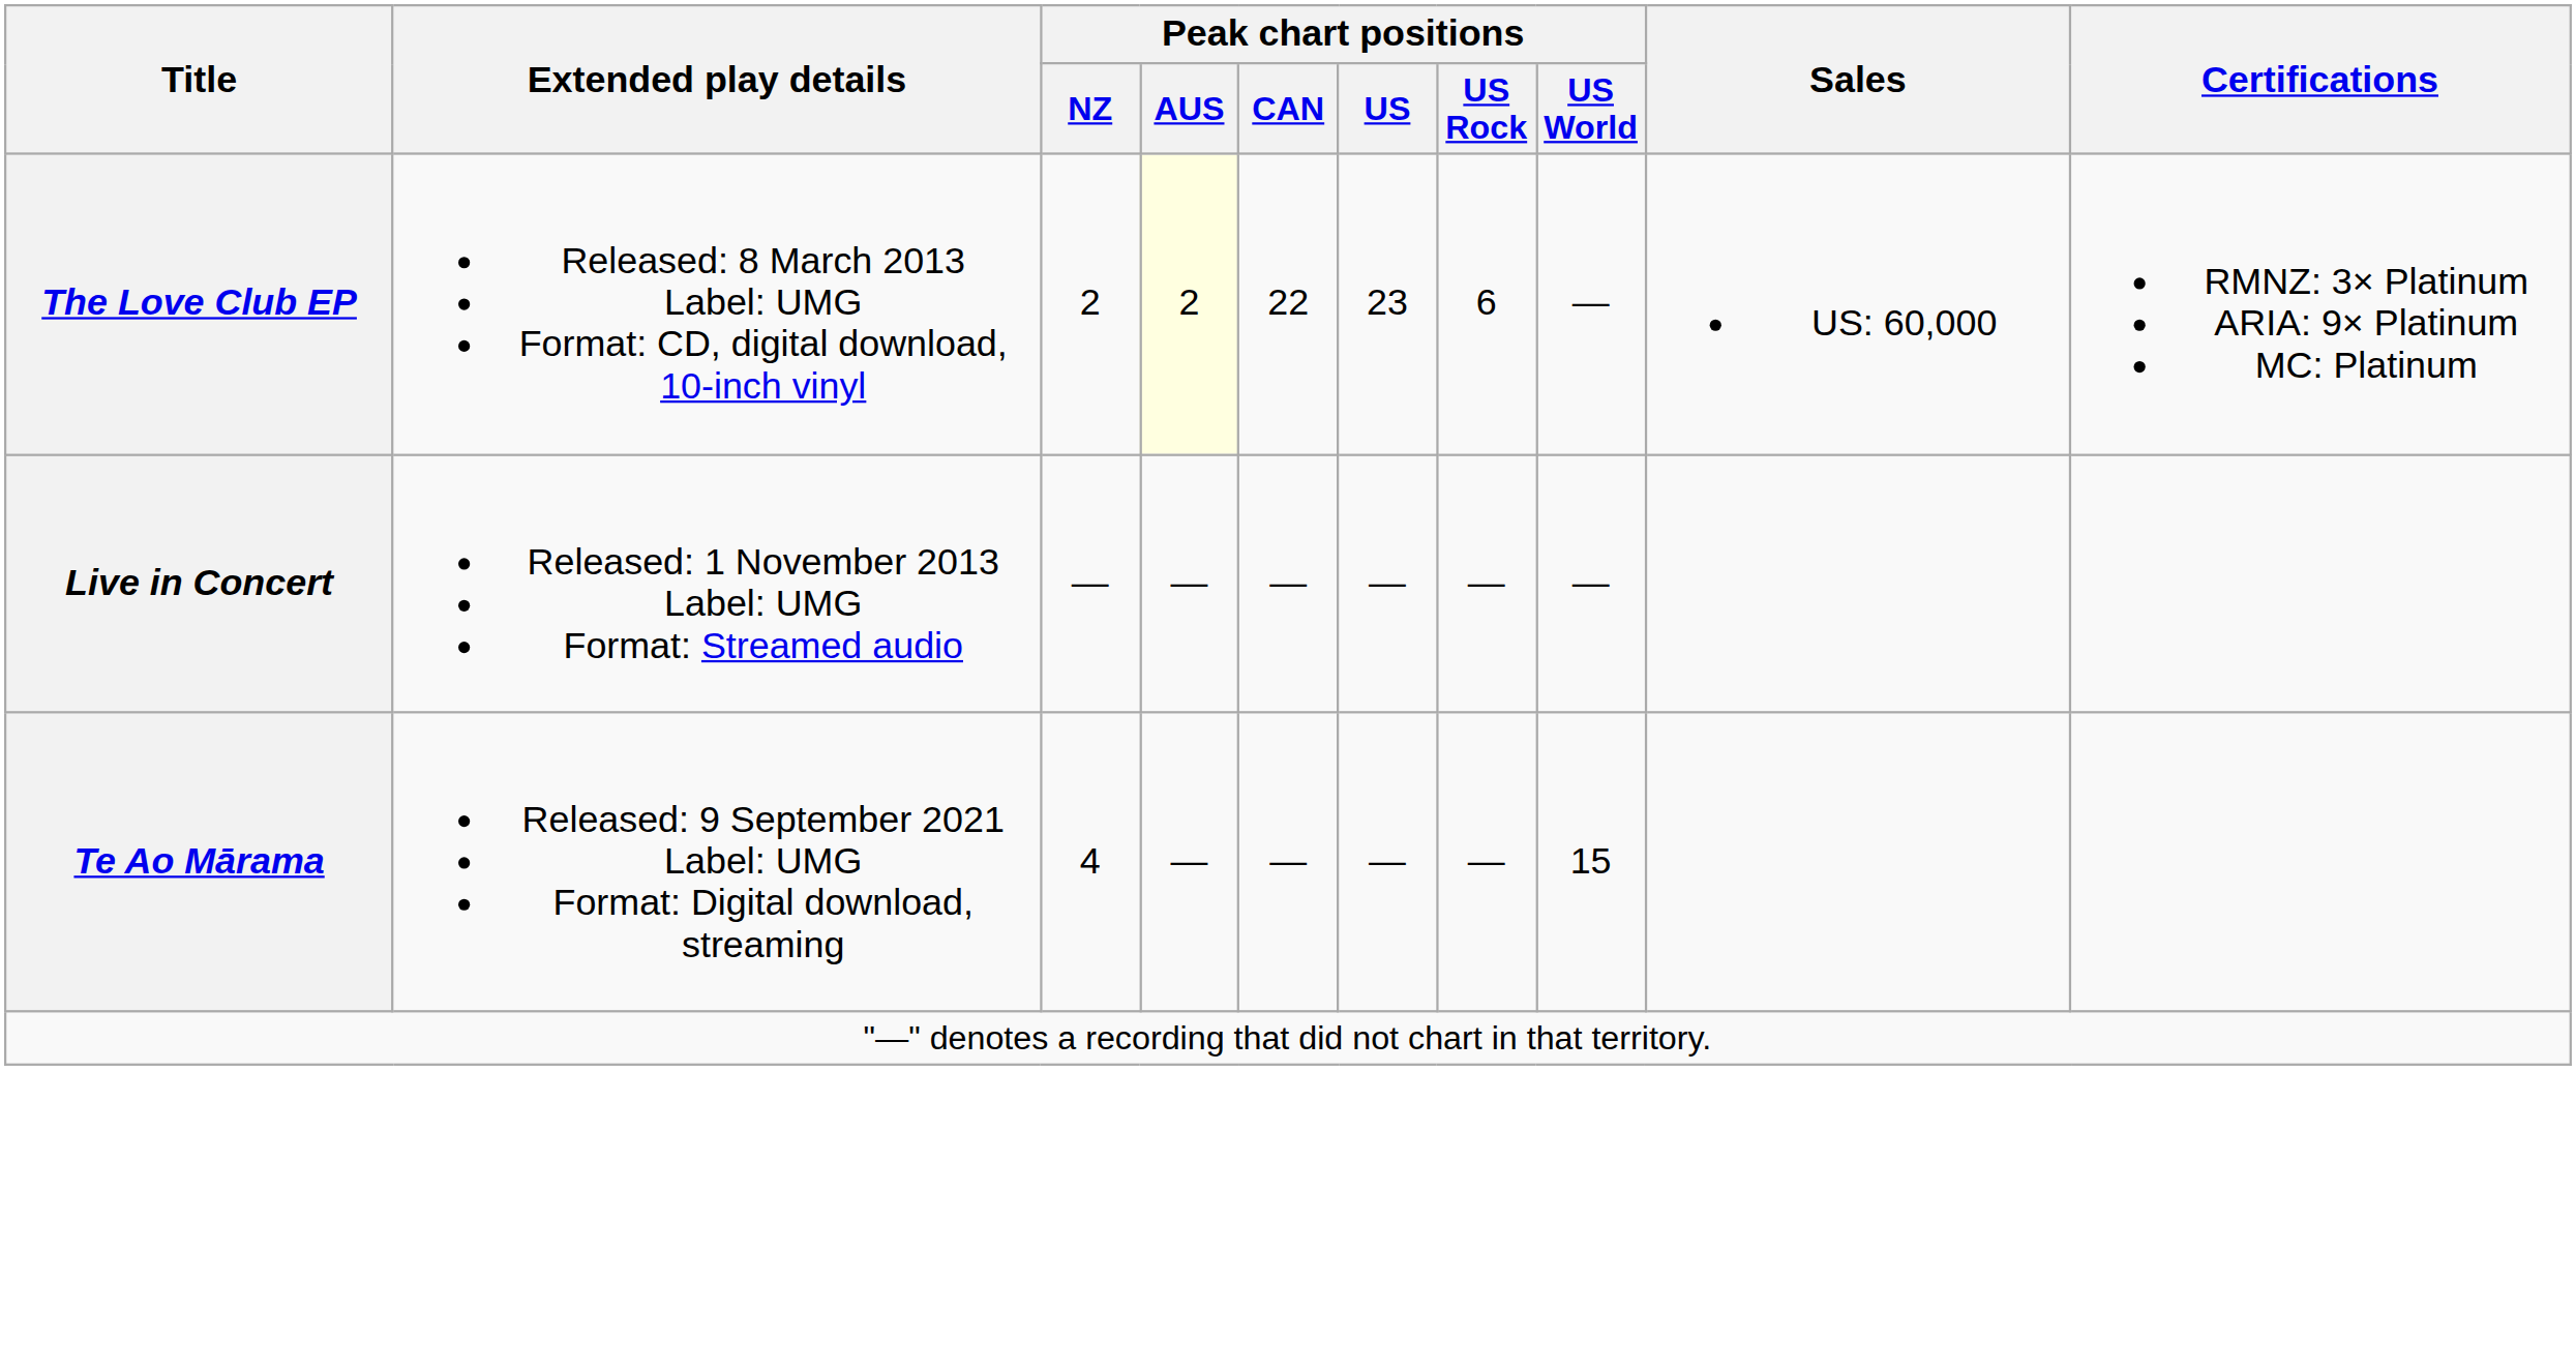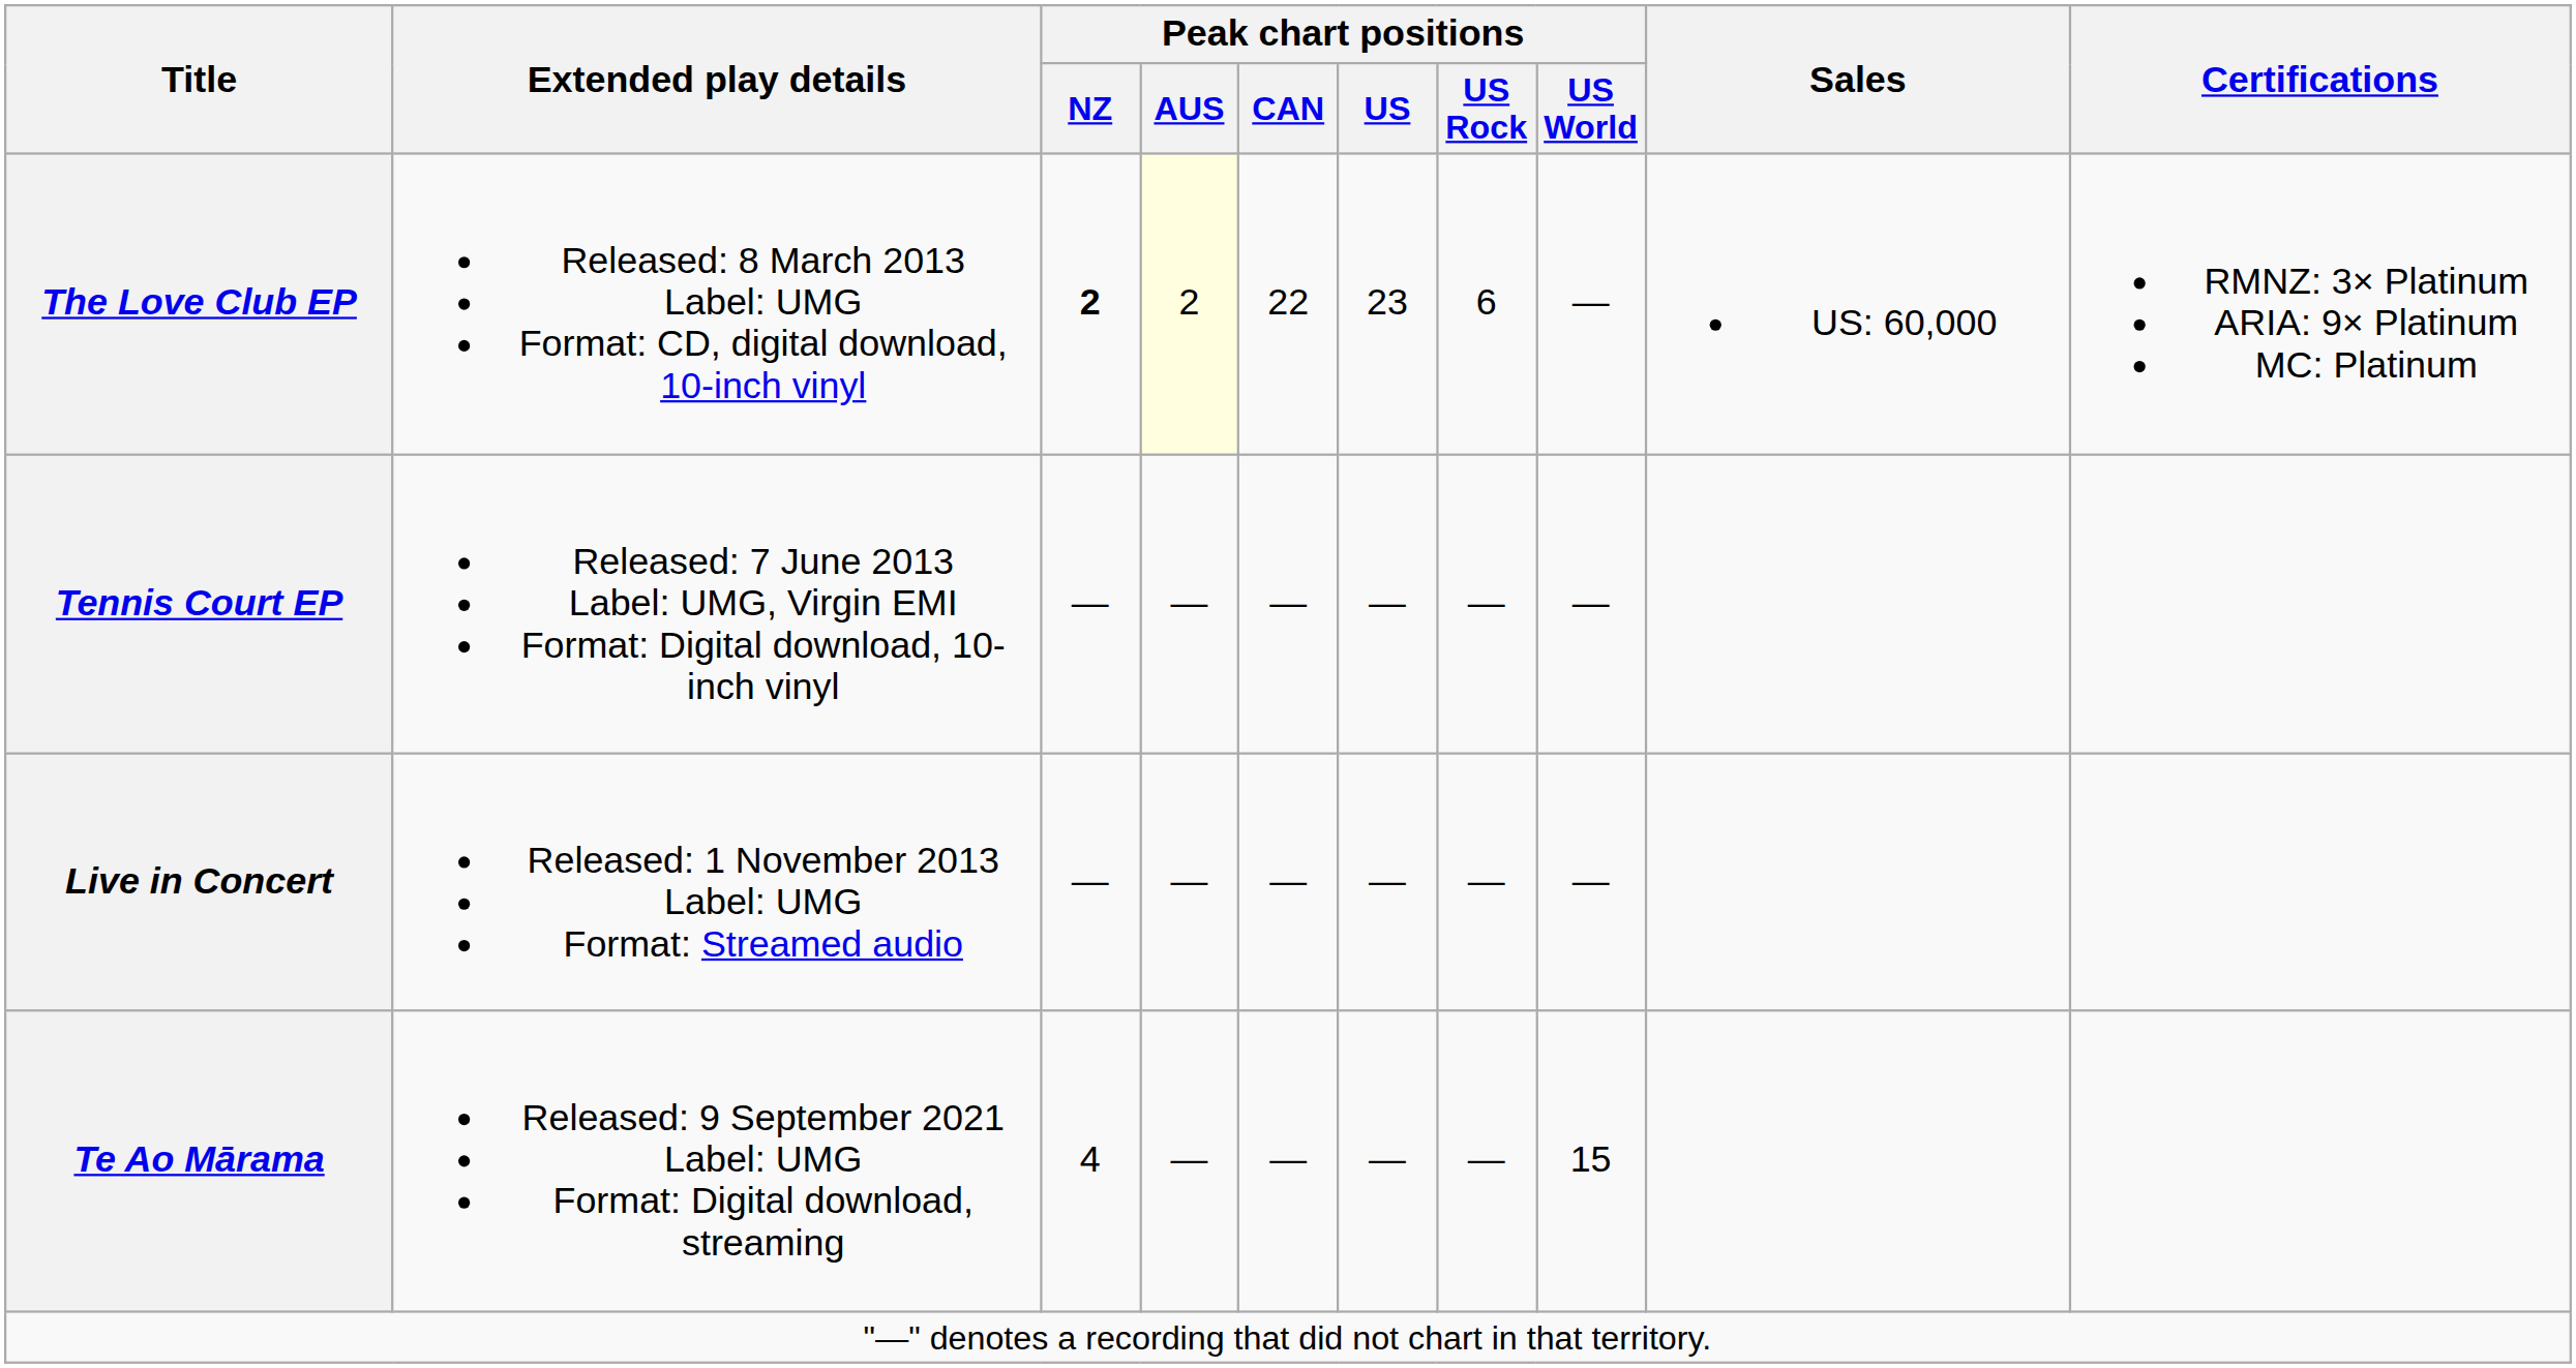The Love Club EP | Peak chart positions / NZ: normal -> bold
+ row: Tennis Court EP | Released: 7 June 2013 Label: UMG, Virgin EMI Format: Digital download, 10-inch vinyl | — | — | — | — | — | —
